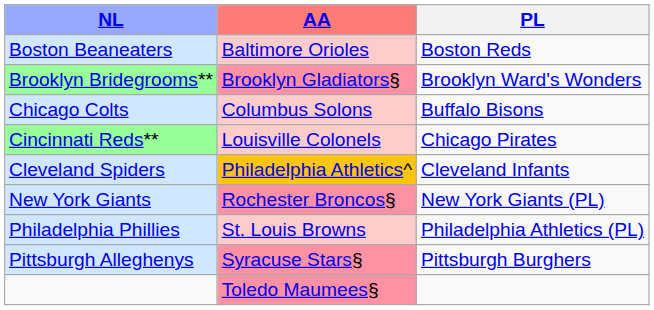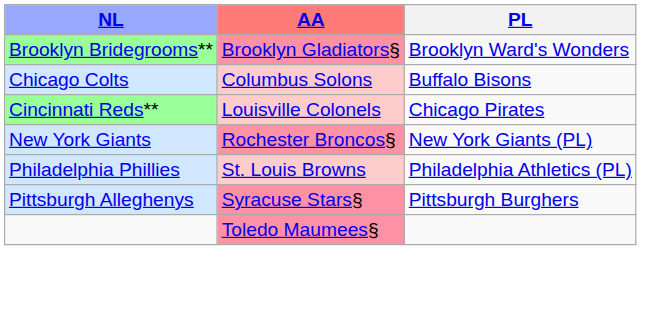- row: Boston Beaneaters | Baltimore Orioles | Boston Reds
- row: Cleveland Spiders | Philadelphia Athletics^ | Cleveland Infants
